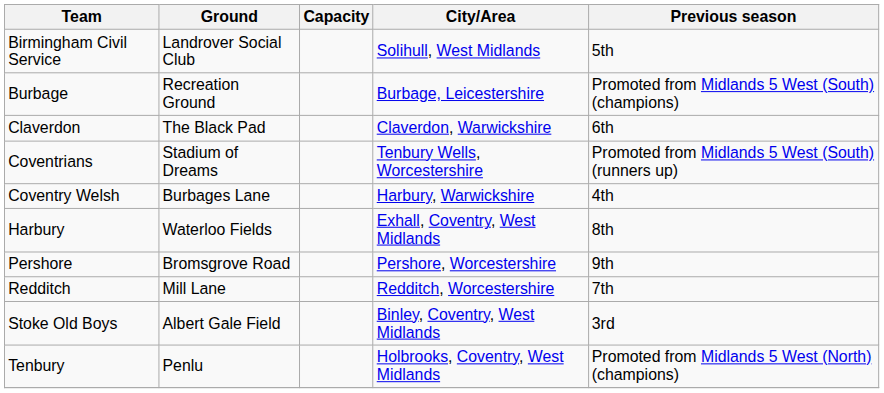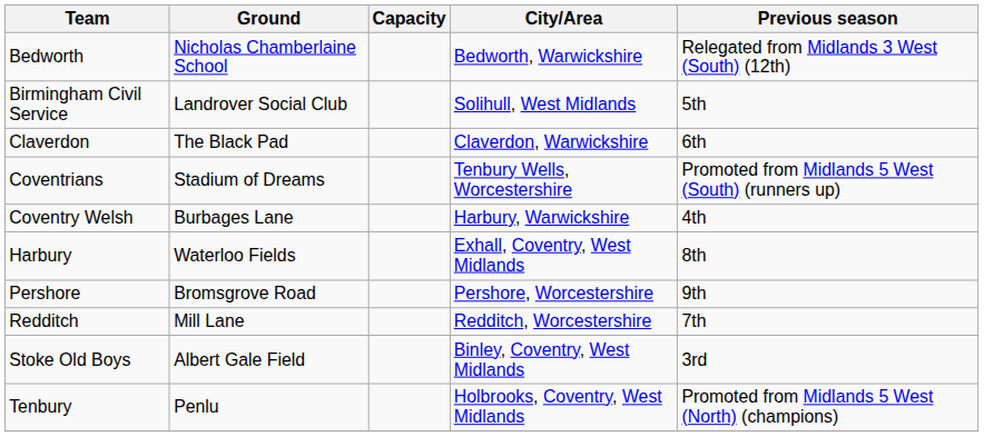+ row: Bedworth | Nicholas Chamberlaine School | Bedworth, Warwickshire | Relegated from Midlands 3 West (South) (12th)
- row: Burbage | Recreation Ground | Burbage, Leicestershire | Promoted from Midlands 5 West (South) (champions)
